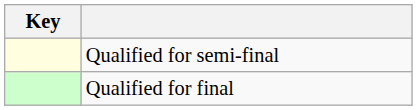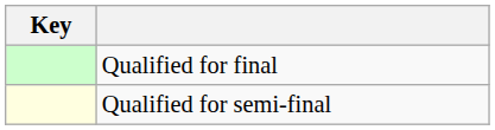rows swapped: Qualified for final <-> Qualified for semi-final
